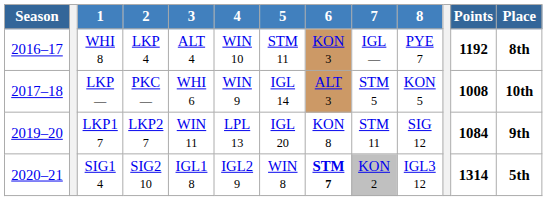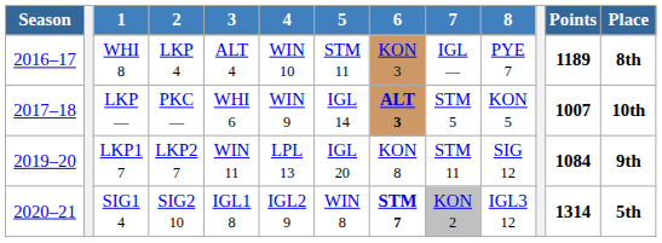WHI 8 | Points: 1192 -> 1189
LKP — | 6: normal -> bold
LKP — | Points: 1008 -> 1007
